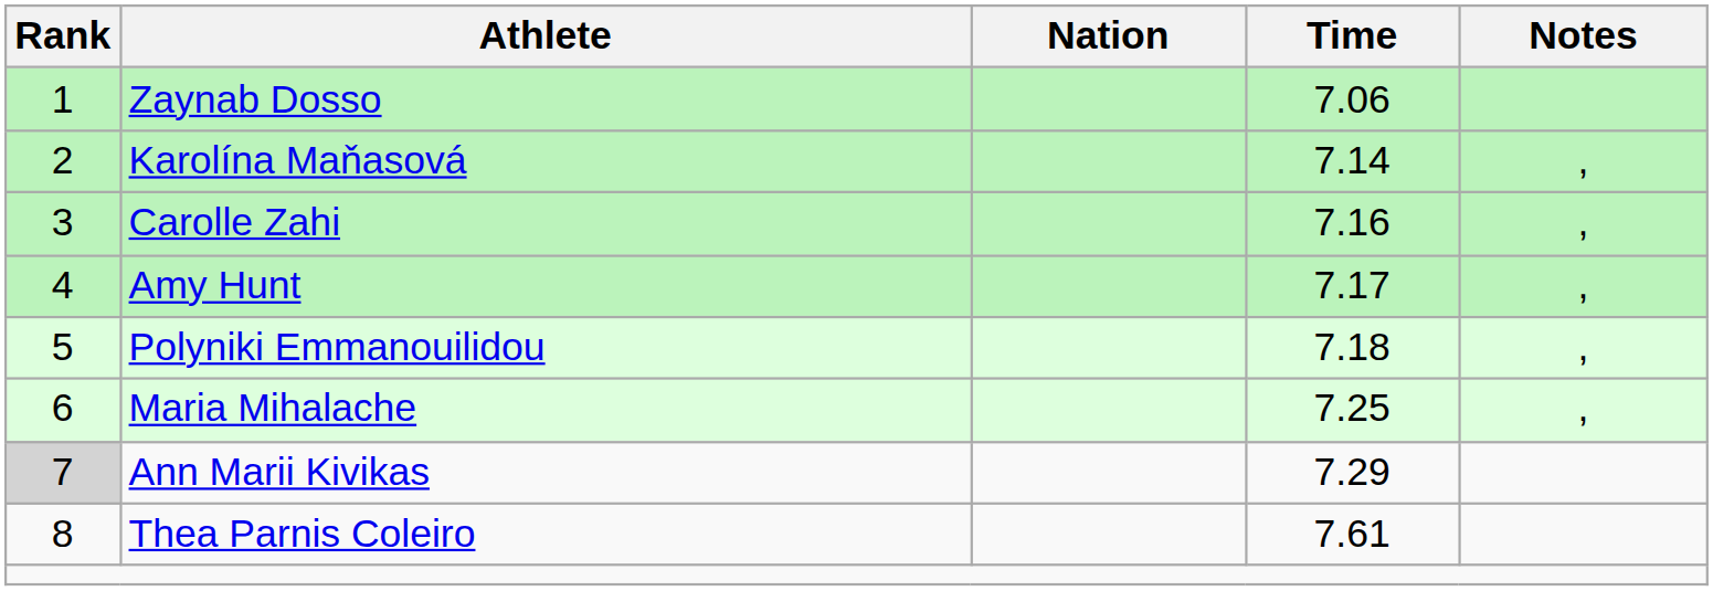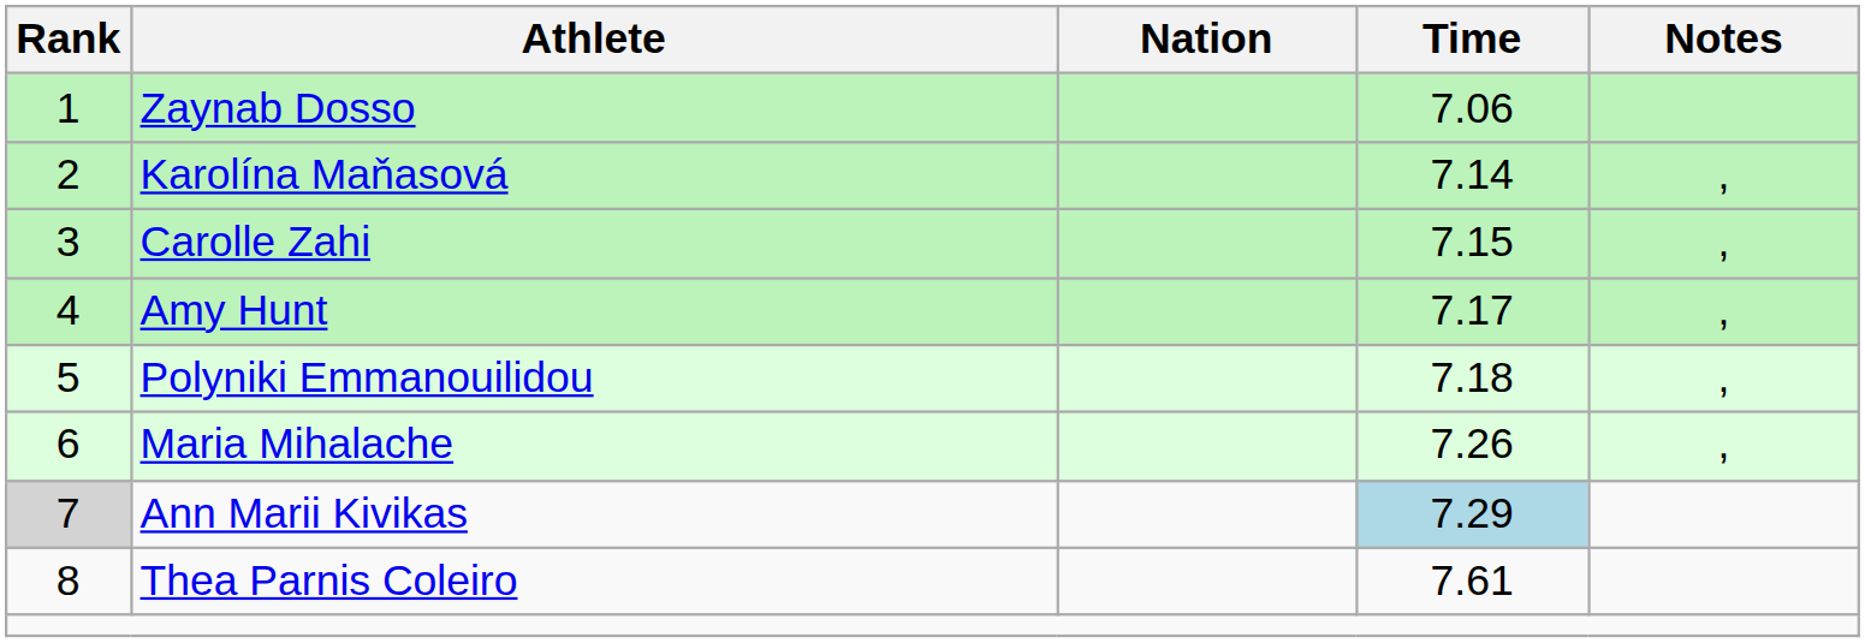Carolle Zahi | Time: 7.16 -> 7.15
Maria Mihalache | Time: 7.25 -> 7.26
Ann Marii Kivikas | Time: no background -> lightblue background
